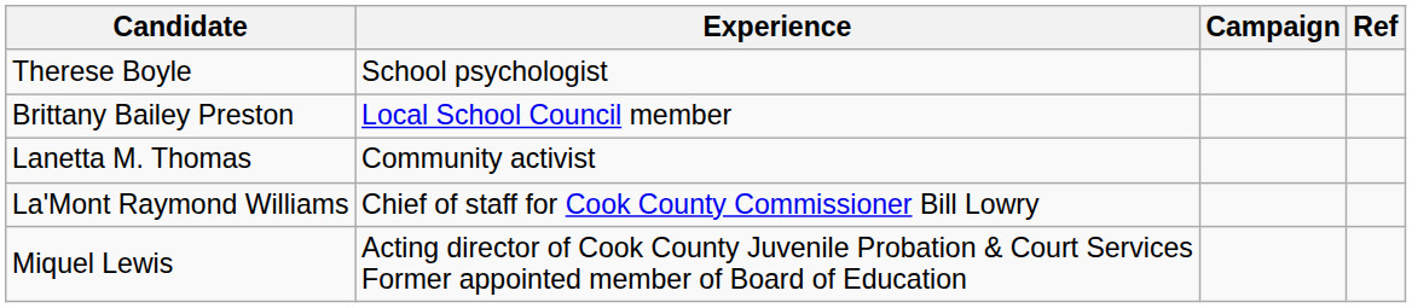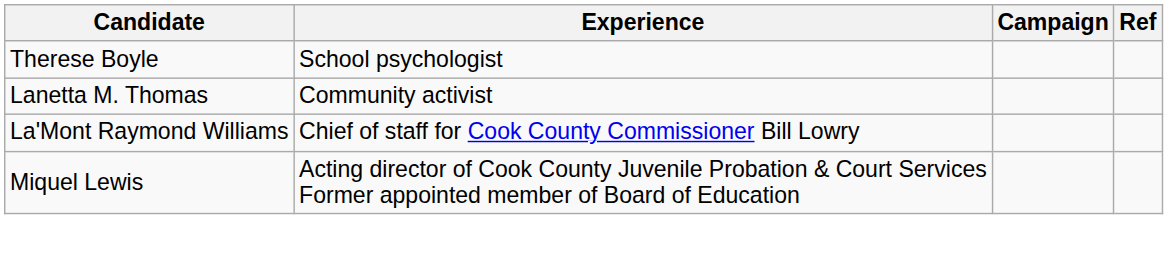- row: Brittany Bailey Preston | Local School Council member
